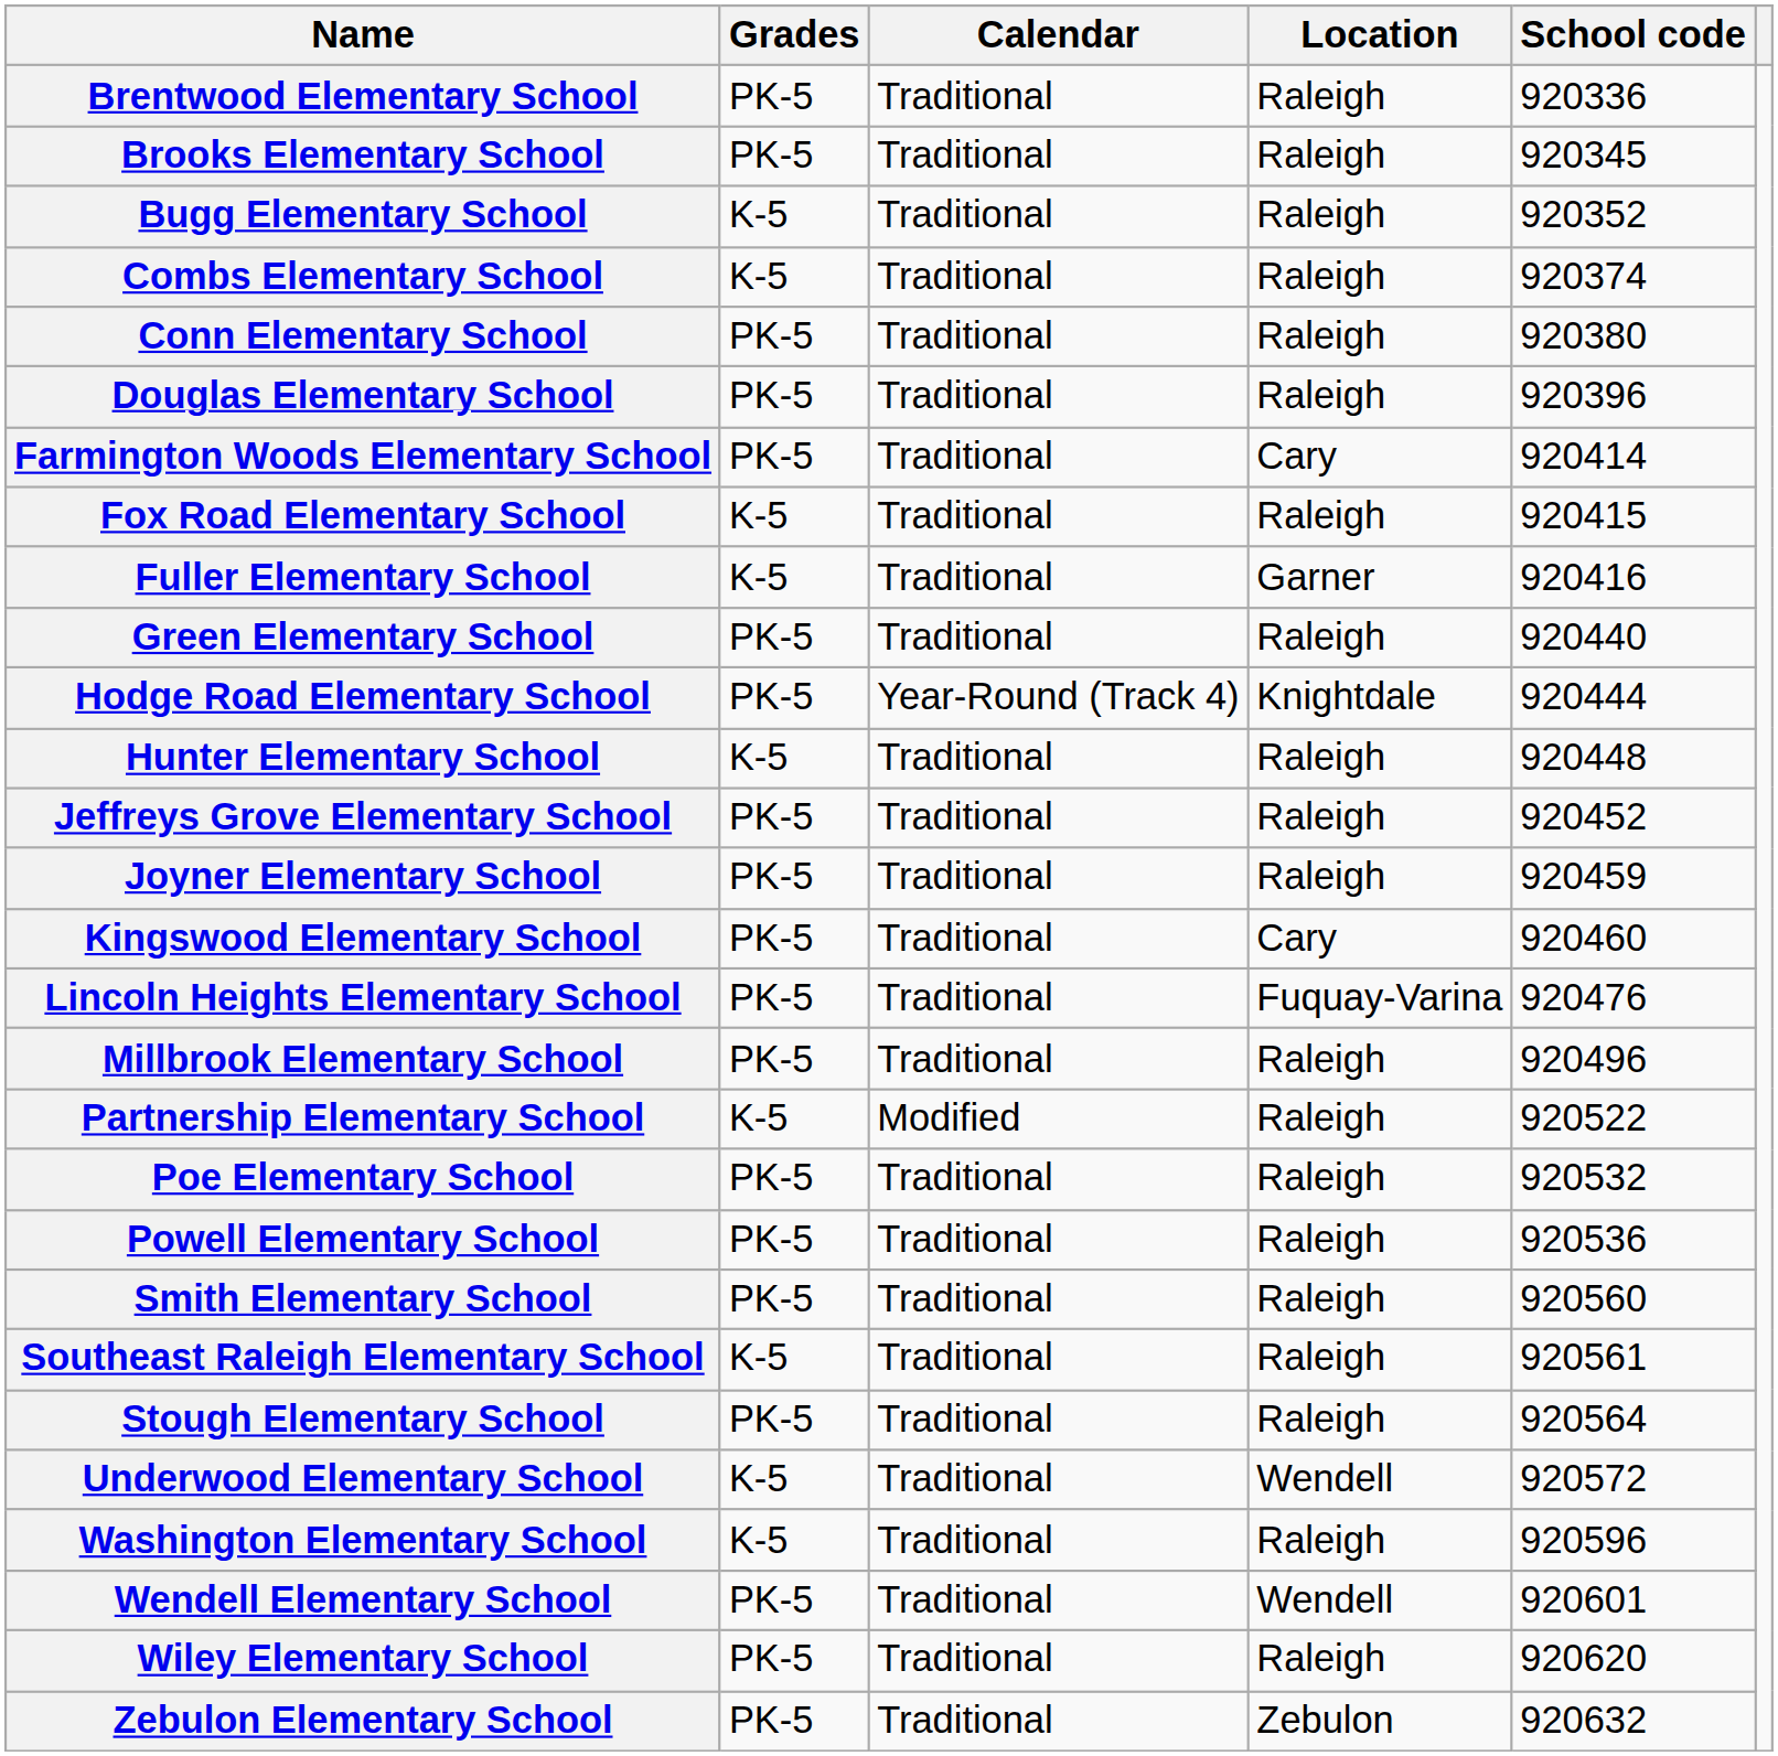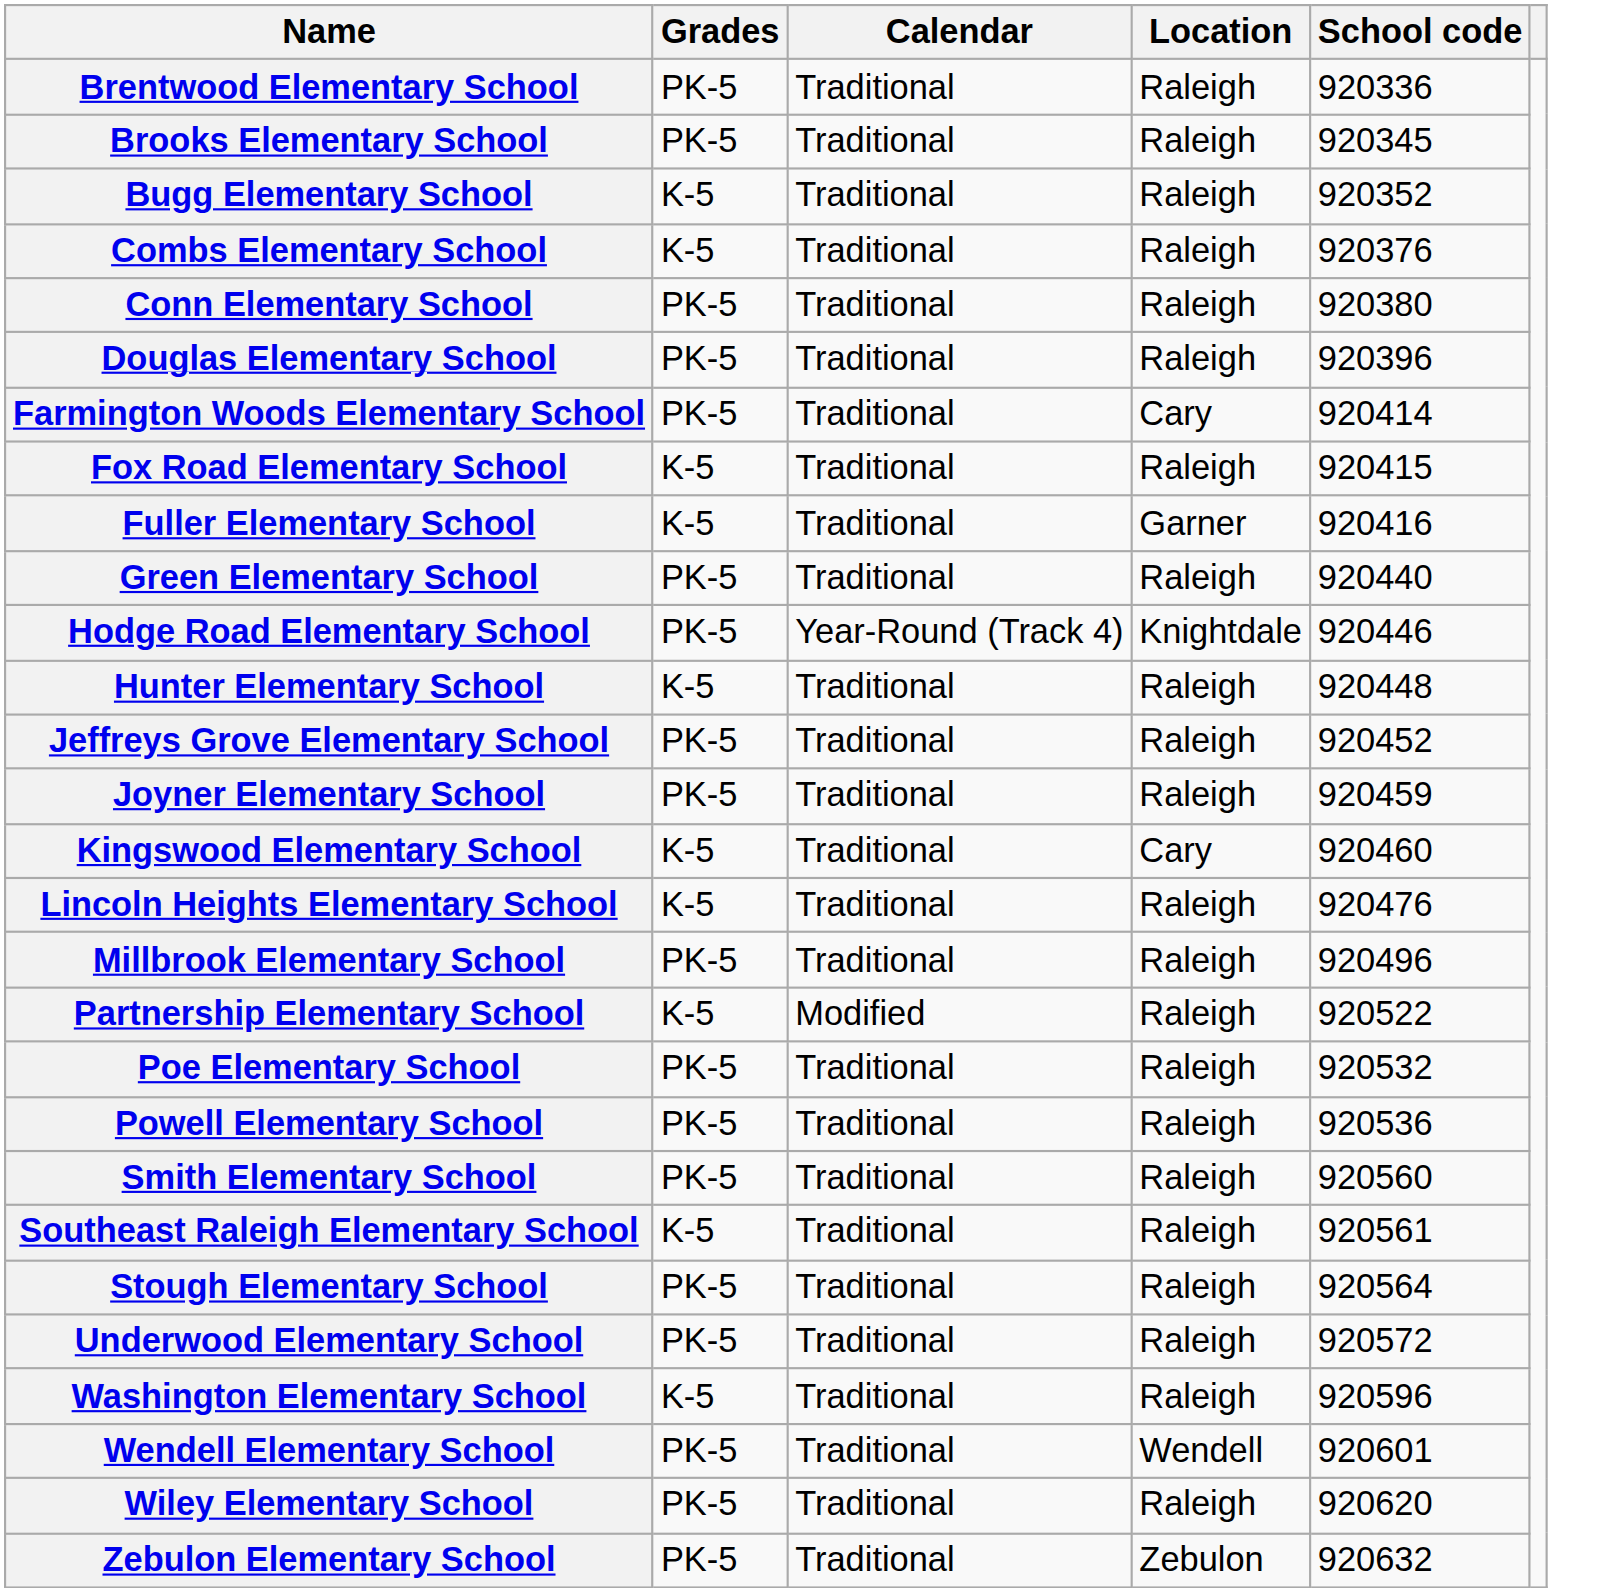Combs Elementary School | School code: 920374 -> 920376
Hodge Road Elementary School | School code: 920444 -> 920446
Kingswood Elementary School | Grades: PK-5 -> K-5
Lincoln Heights Elementary School | Grades: PK-5 -> K-5
Lincoln Heights Elementary School | Location: Fuquay-Varina -> Raleigh
Underwood Elementary School | Grades: K-5 -> PK-5
Underwood Elementary School | Location: Wendell -> Raleigh
